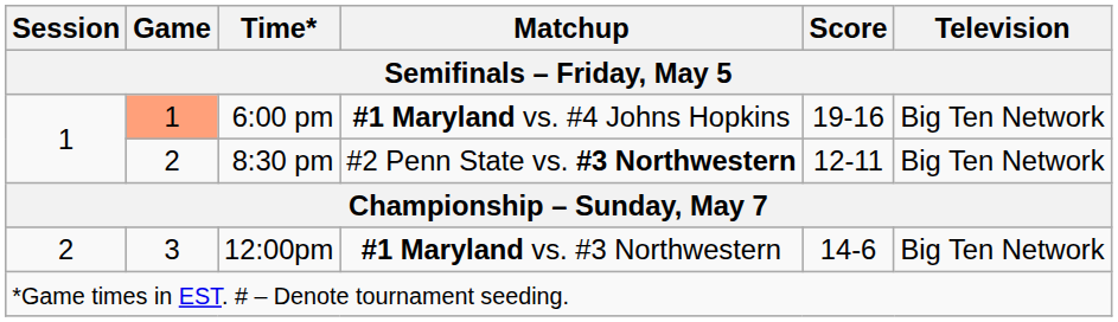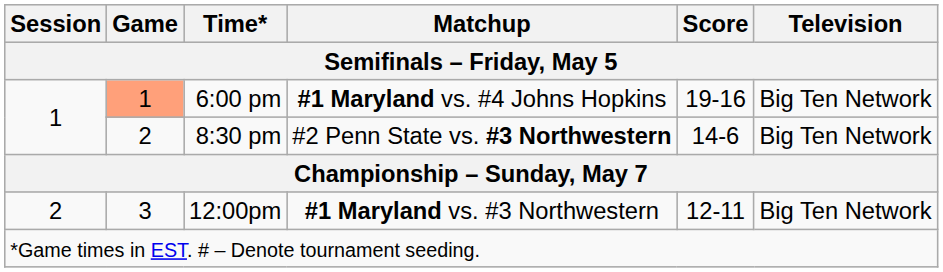8:30 pm | Score: 12-11 -> 14-6
12:00pm | Score: 14-6 -> 12-11
